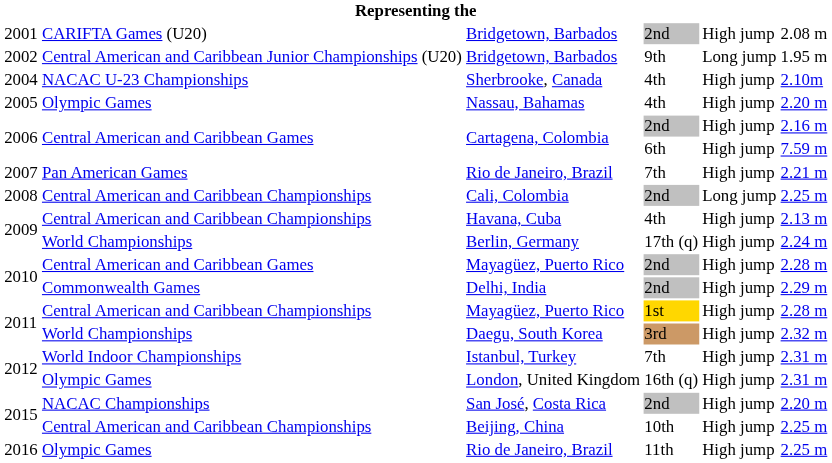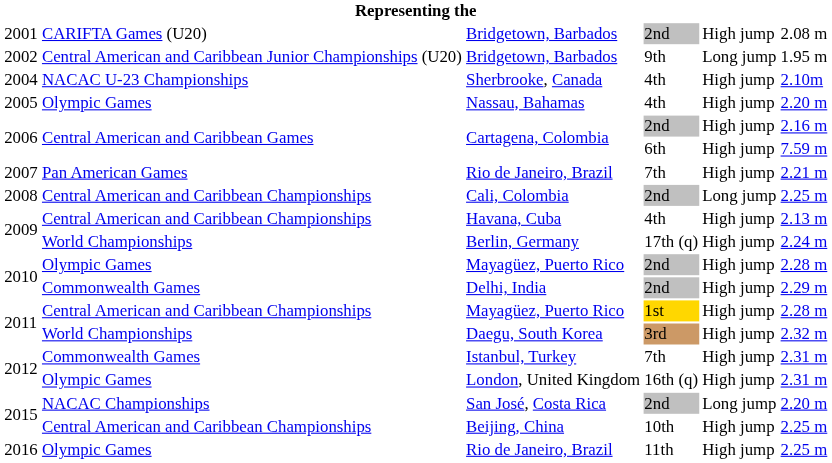Mayagüez, Puerto Rico / 2nd | column 2: Central American and Caribbean Games -> Olympic Games
Istanbul, Turkey | column 2: World Indoor Championships -> Commonwealth Games
San José, Costa Rica | column 5: High jump -> Long jump
